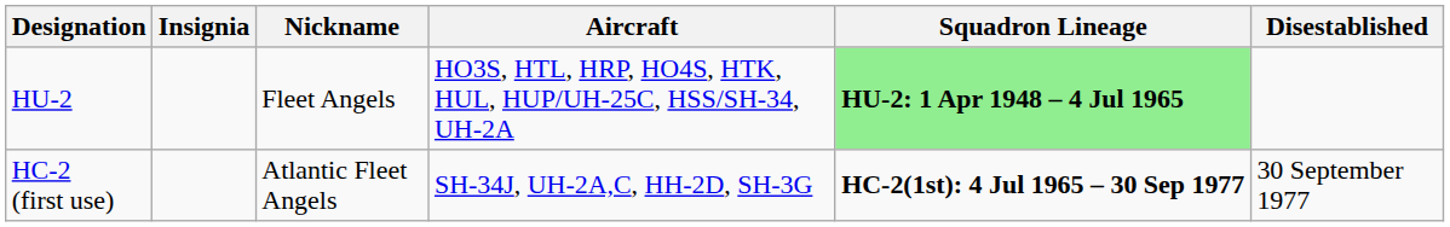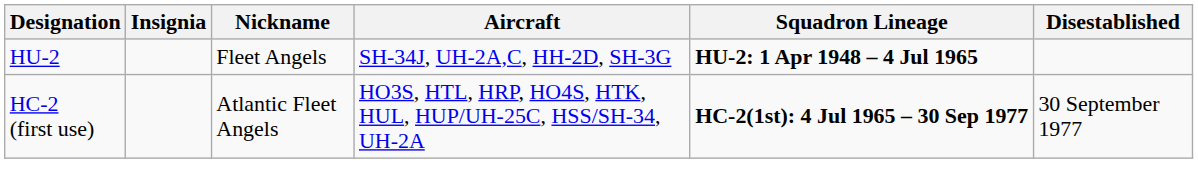HU-2 | Aircraft: HO3S, HTL, HRP, HO4S, HTK, HUL, HUP/UH-25C, HSS/SH-34, UH-2A -> SH-34J, UH-2A,C, HH-2D, SH-3G
HU-2 | Squadron Lineage: lightgreen background -> no background
HC-2 (first use) | Aircraft: SH-34J, UH-2A,C, HH-2D, SH-3G -> HO3S, HTL, HRP, HO4S, HTK, HUL, HUP/UH-25C, HSS/SH-34, UH-2A
